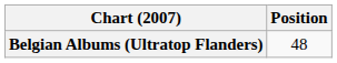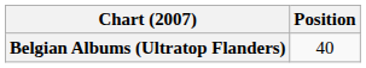Belgian Albums (Ultratop Flanders) | Position: 48 -> 40
